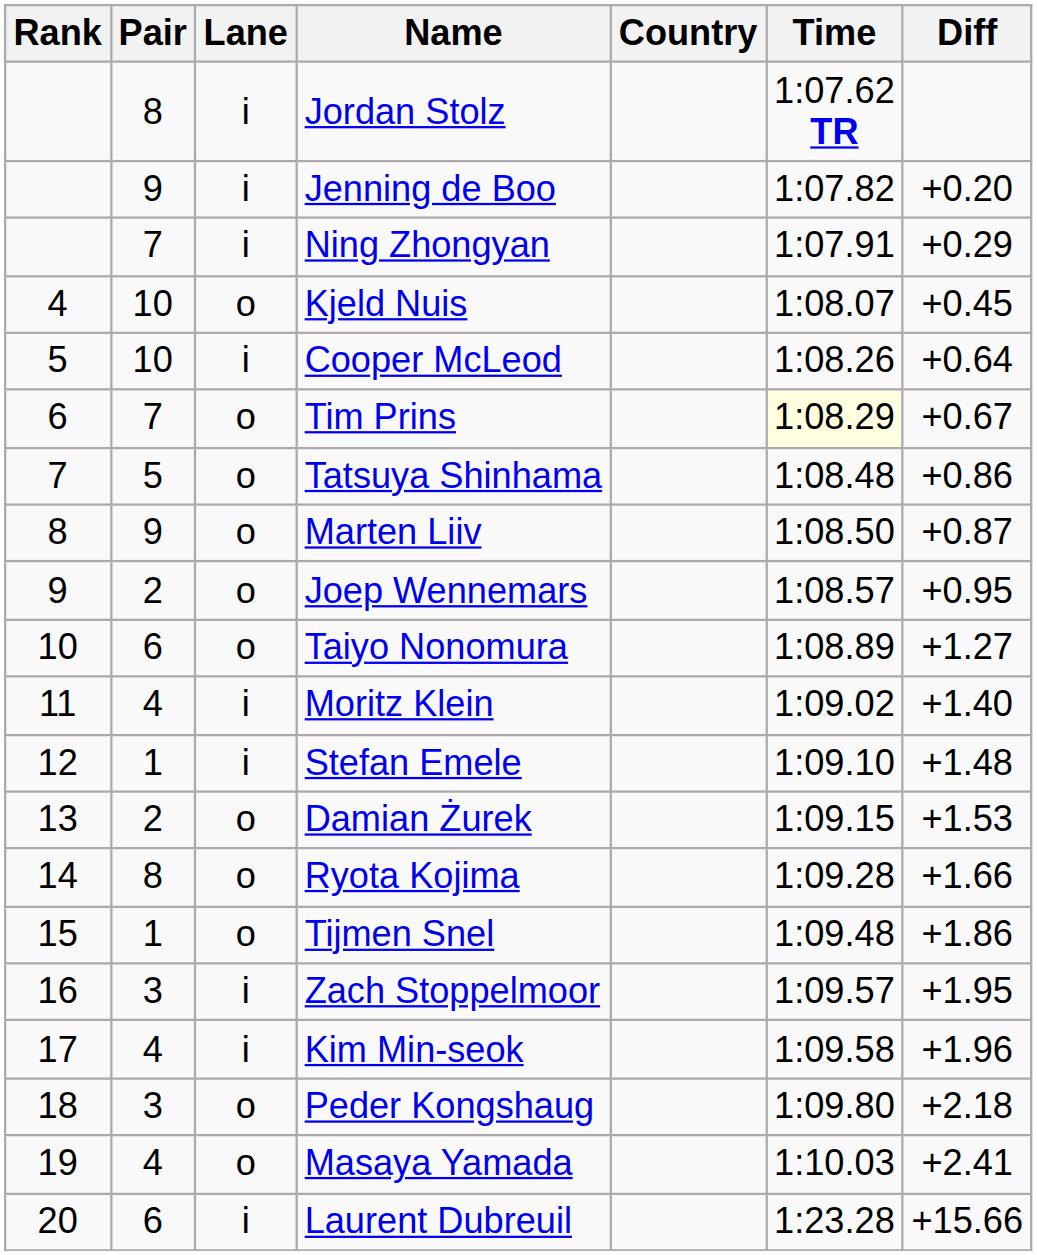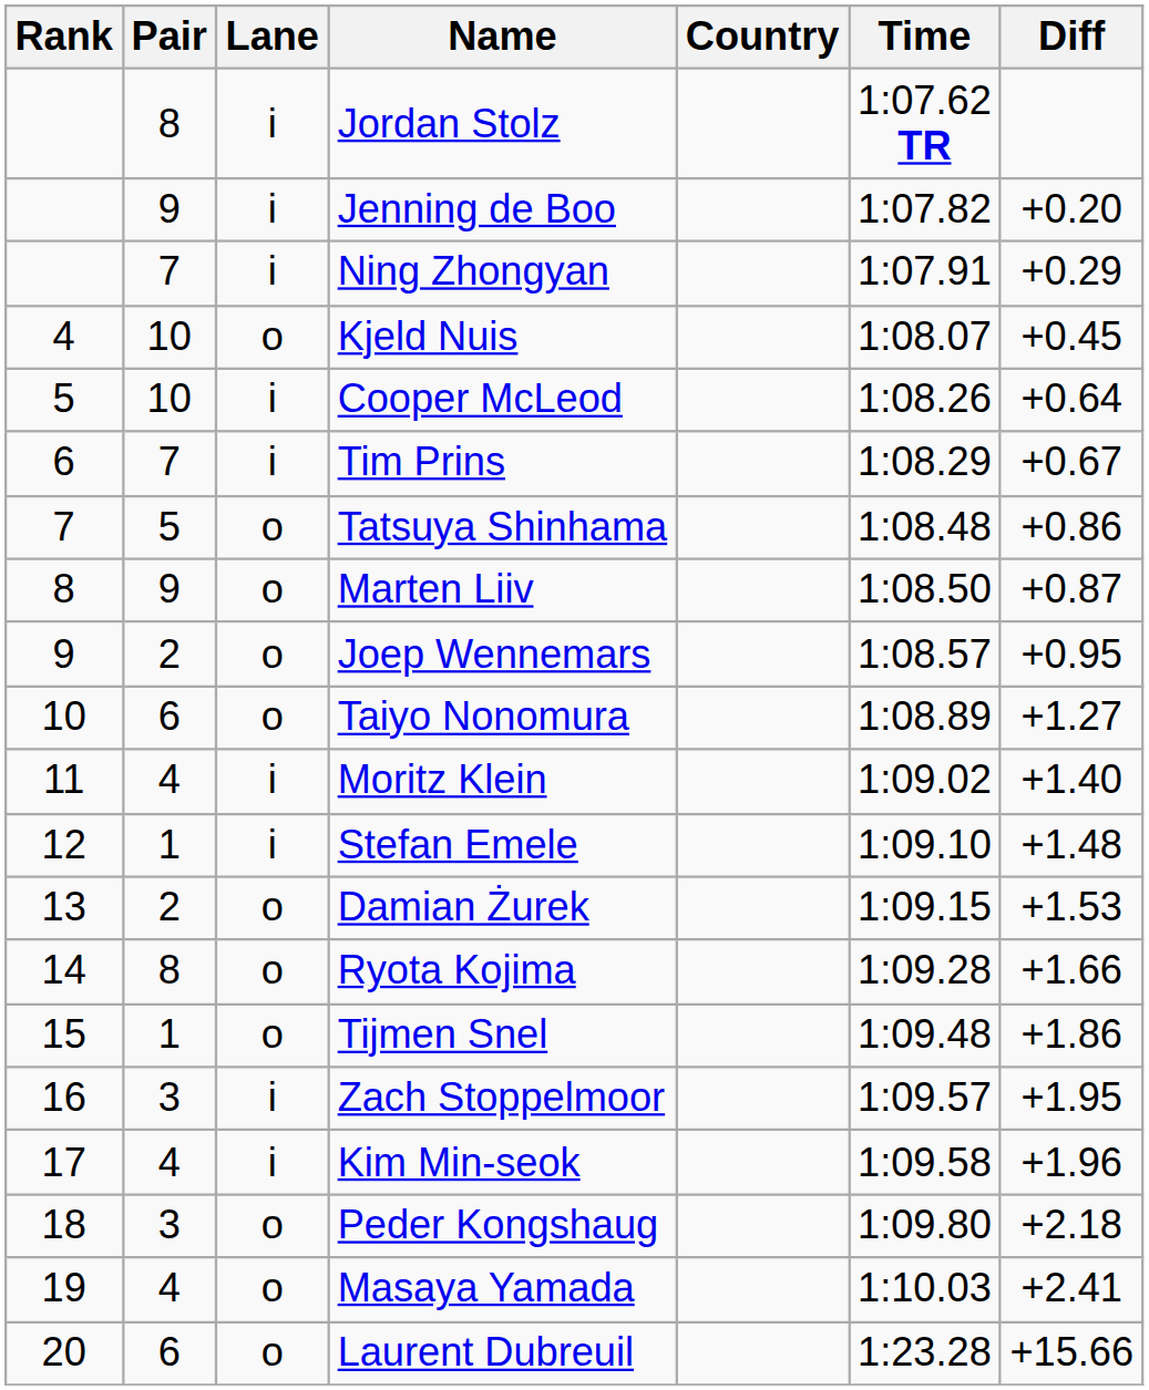Tim Prins | Lane: o -> i
Tim Prins | Time: lightyellow background -> no background
Laurent Dubreuil | Lane: i -> o
